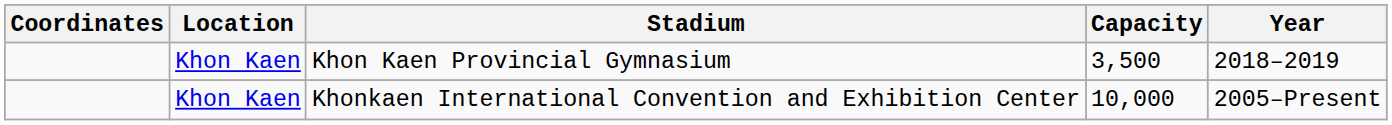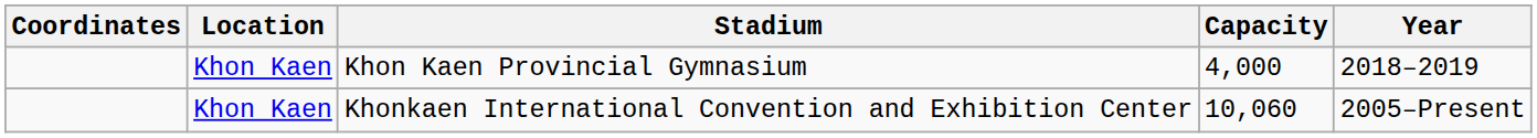Khon Kaen Provincial Gymnasium | Capacity: 3,500 -> 4,000
Khonkaen International Convention and Exhibition Center | Capacity: 10,000 -> 10,060
